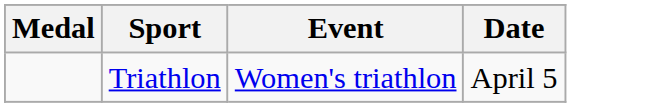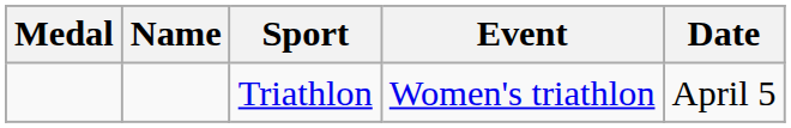+ column: Name
